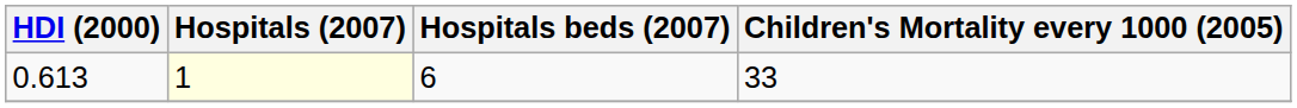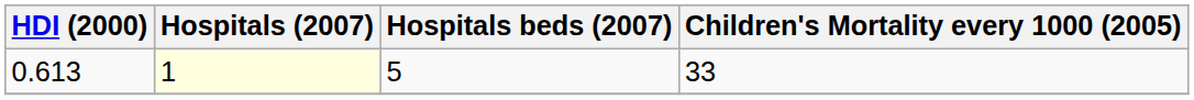0.613 | Hospitals beds (2007): 6 -> 5
